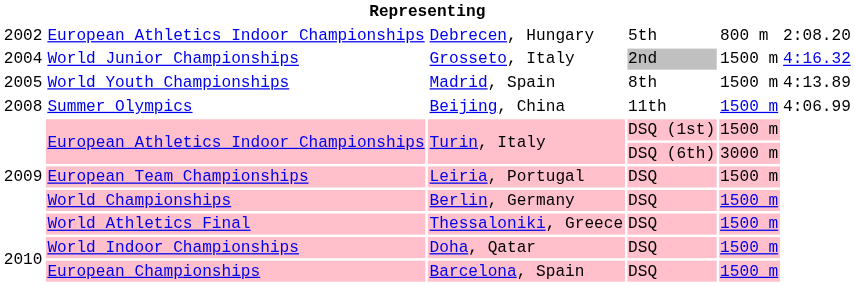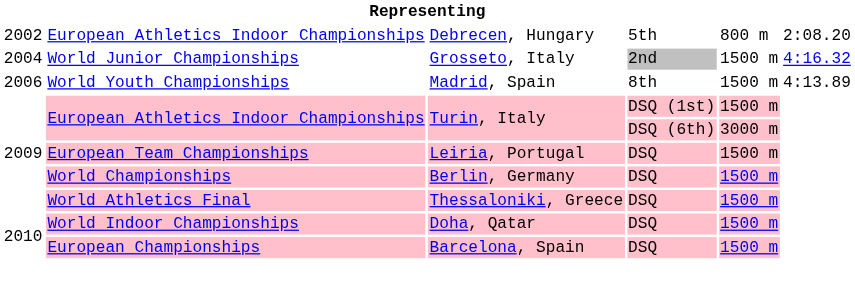Madrid, Spain | column 1: 2005 -> 2006
- row: 2008 | Summer Olympics | Beijing, China | 11th | 1500 m | 4:06.99
